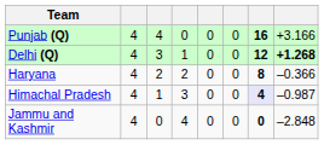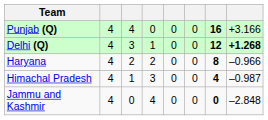Haryana | column 8: –0.366 -> –0.966
Himachal Pradesh | column 7: lavender background -> no background
